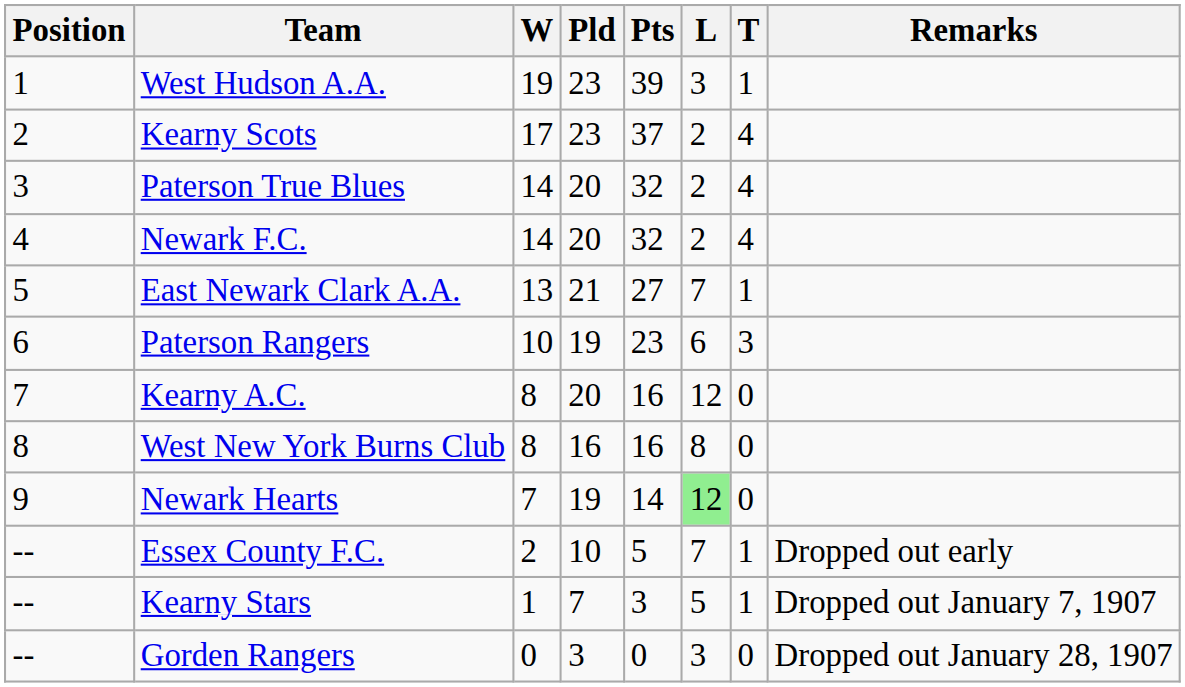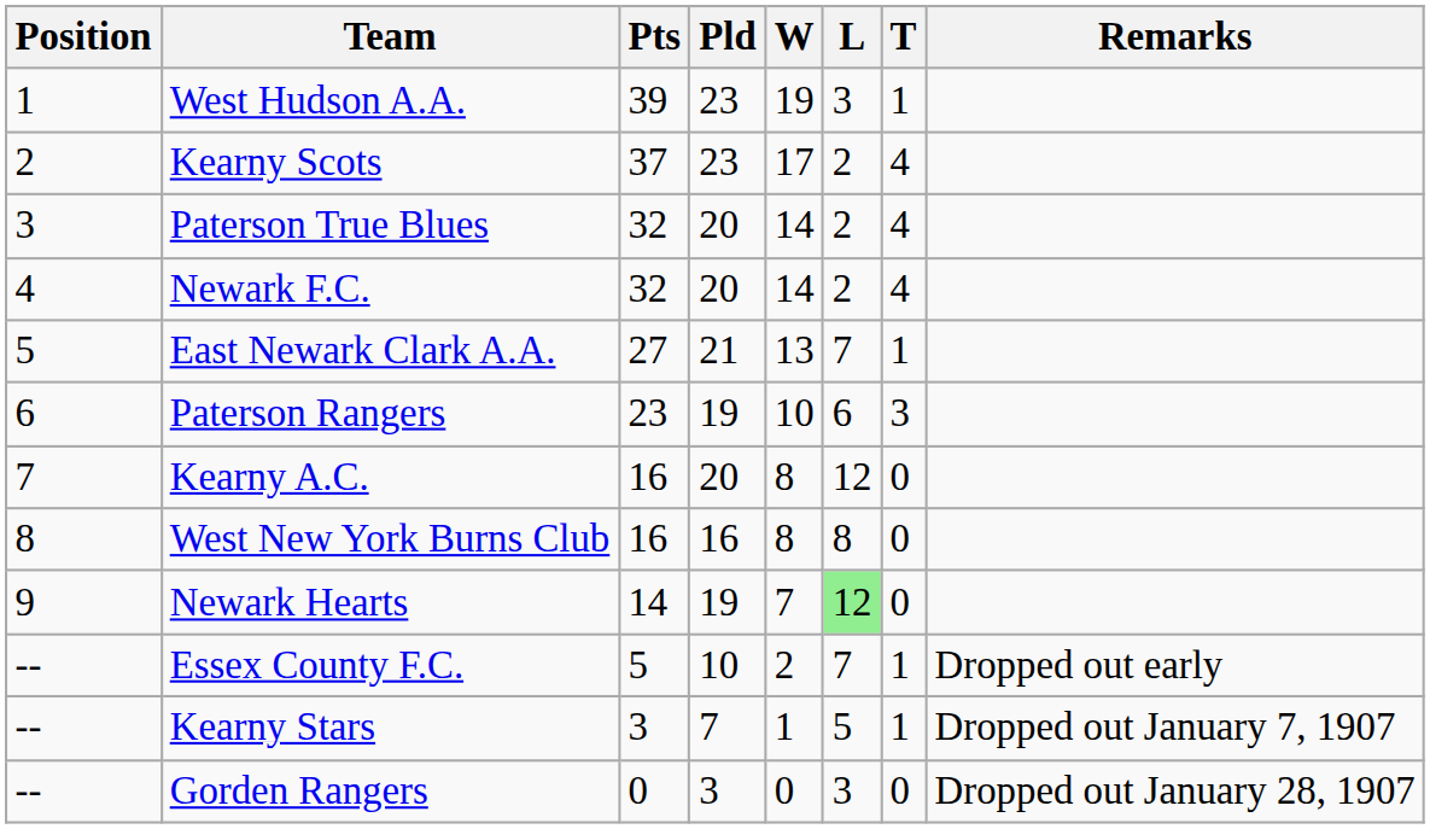columns swapped: Pts <-> W
